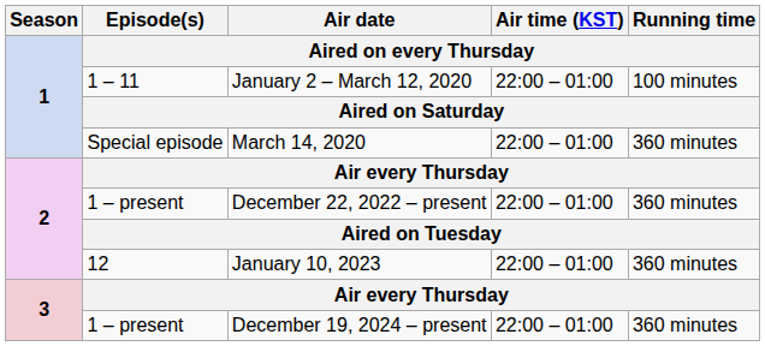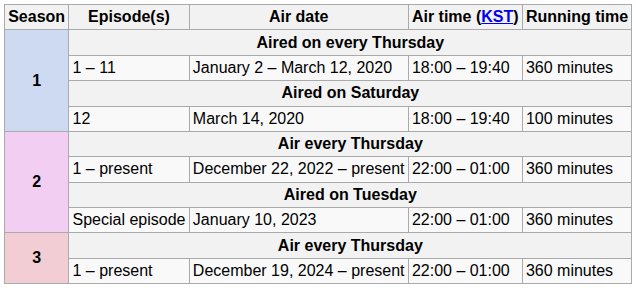January 2 – March 12, 2020 | Air time (KST) / Aired on every Thursday: 22:00 – 01:00 -> 18:00 – 19:40
January 2 – March 12, 2020 | Running time / Aired on every Thursday: 100 minutes -> 360 minutes
March 14, 2020 | Episode(s) / Aired on every Thursday: Special episode -> 12
March 14, 2020 | Air time (KST) / Aired on every Thursday: 22:00 – 01:00 -> 18:00 – 19:40
March 14, 2020 | Running time / Aired on every Thursday: 360 minutes -> 100 minutes
January 10, 2023 | Episode(s) / Aired on every Thursday: 12 -> Special episode
